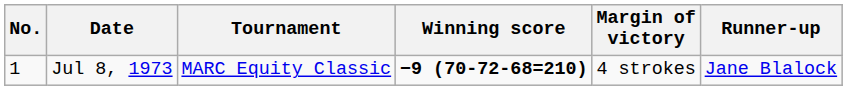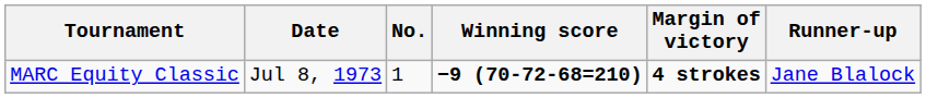columns swapped: No. <-> Tournament
Jul 8, 1973 | Margin of victory: normal -> bold
